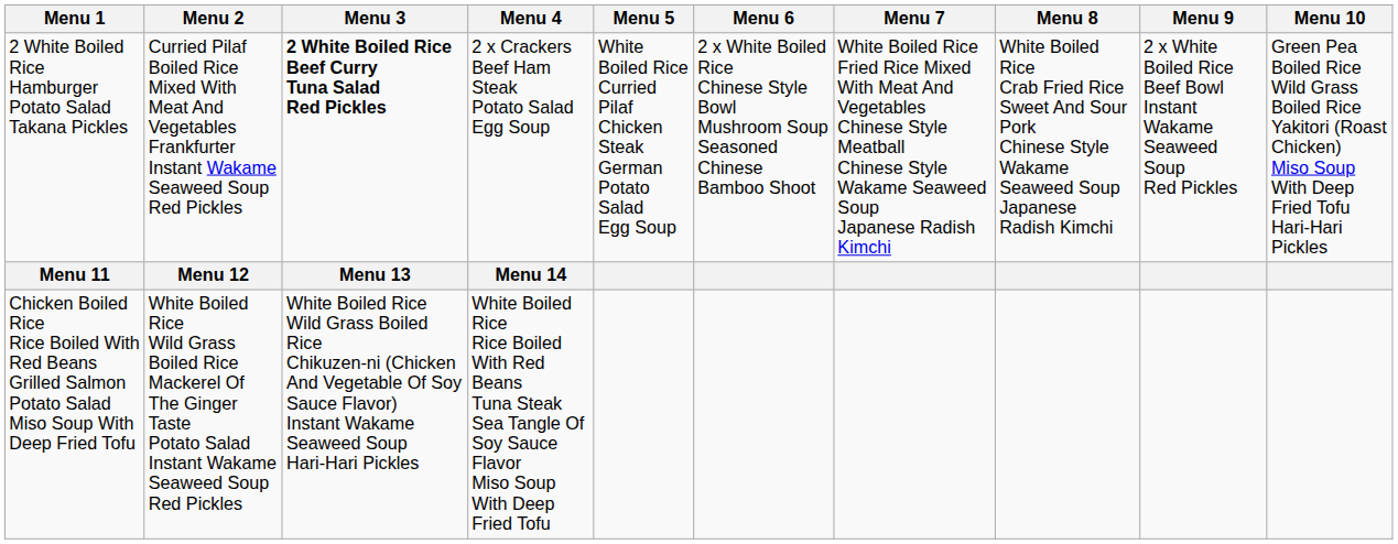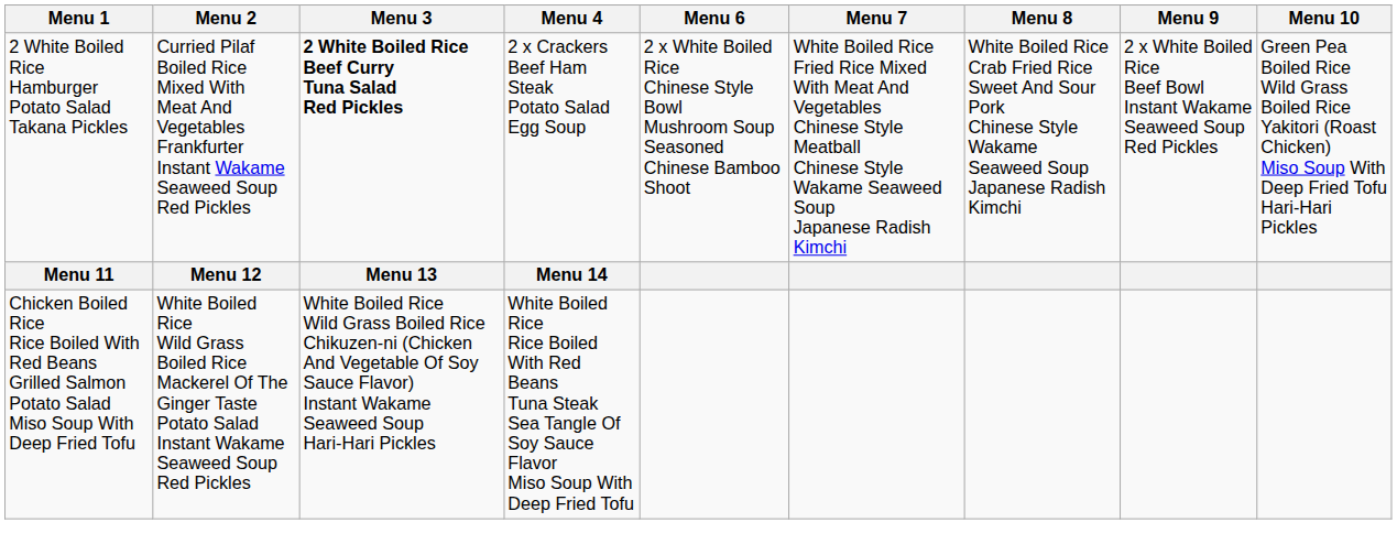- column: Menu 5 | White Boiled Rice Curried Pilaf Chicken Steak German Potato Salad Egg Soup
